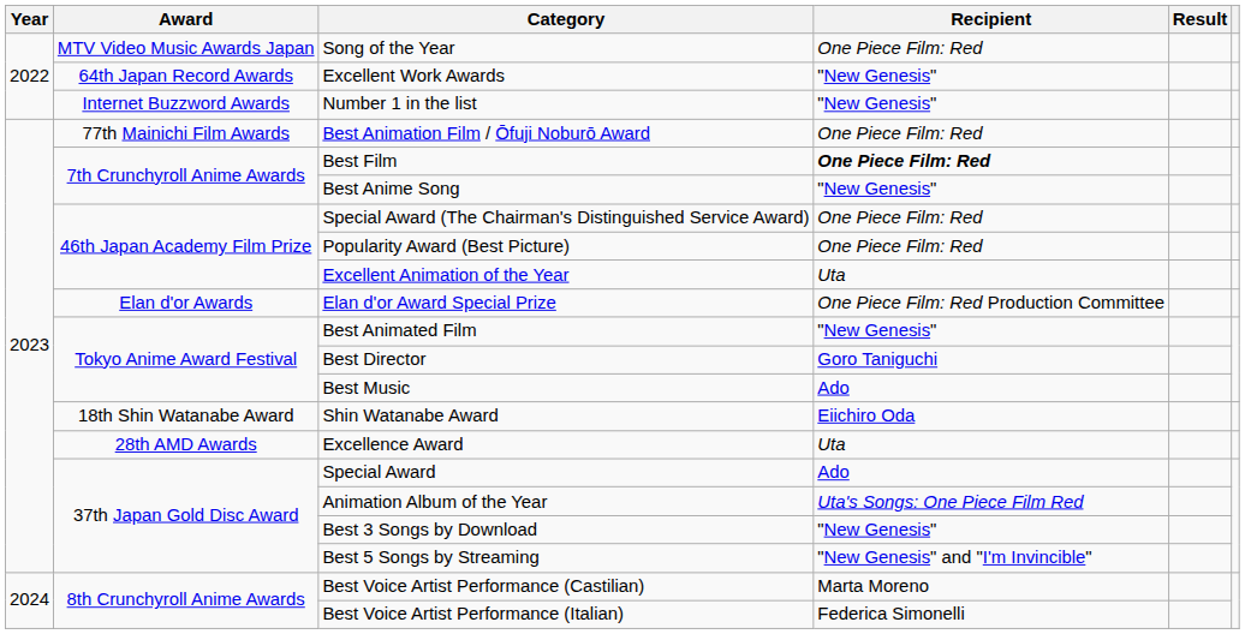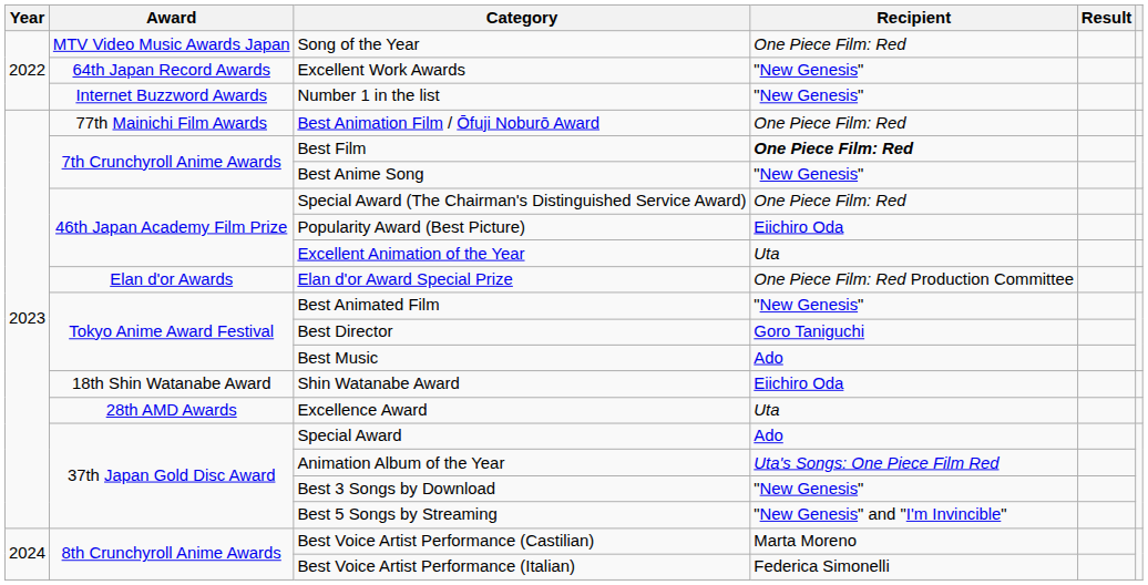Popularity Award (Best Picture) | Recipient: One Piece Film: Red -> Eiichiro Oda
